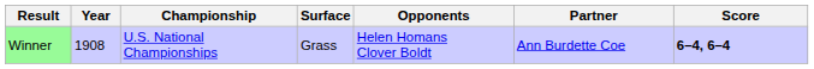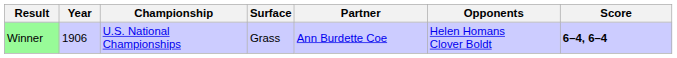columns swapped: Partner <-> Opponents
Winner | Year: 1908 -> 1906
